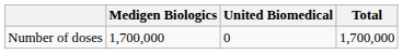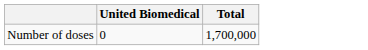- column: Medigen Biologics | 1,700,000
